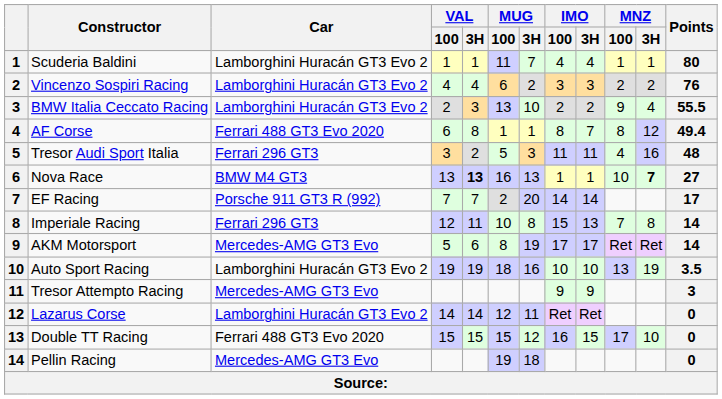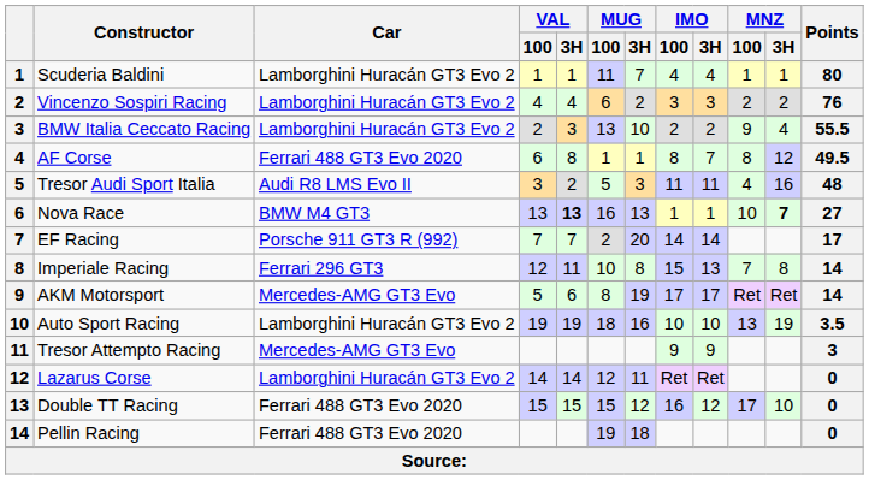AF Corse | Points: 49.4 -> 49.5
Tresor Audi Sport Italia | Car: Ferrari 296 GT3 -> Audi R8 LMS Evo II
Double TT Racing | IMO / 3H: 15 -> 12
Pellin Racing | Car: Mercedes-AMG GT3 Evo -> Ferrari 488 GT3 Evo 2020
